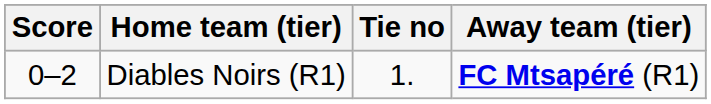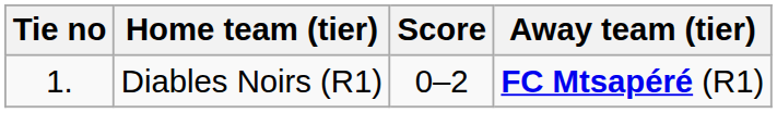columns swapped: Tie no <-> Score
